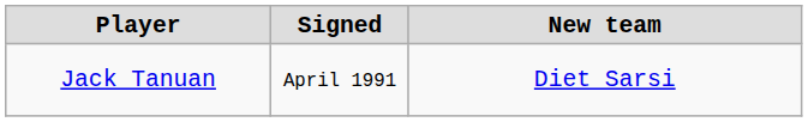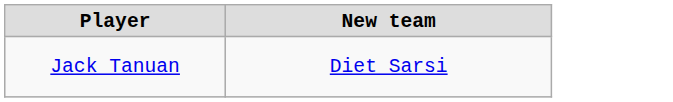- column: Signed | April 1991
